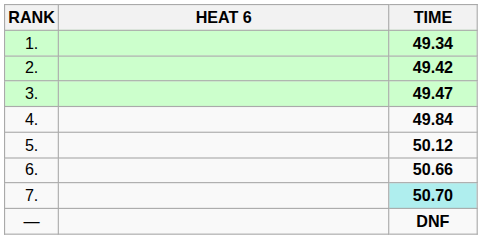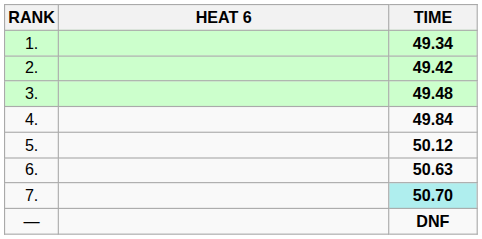3. | TIME: 49.47 -> 49.48
6. | TIME: 50.66 -> 50.63
